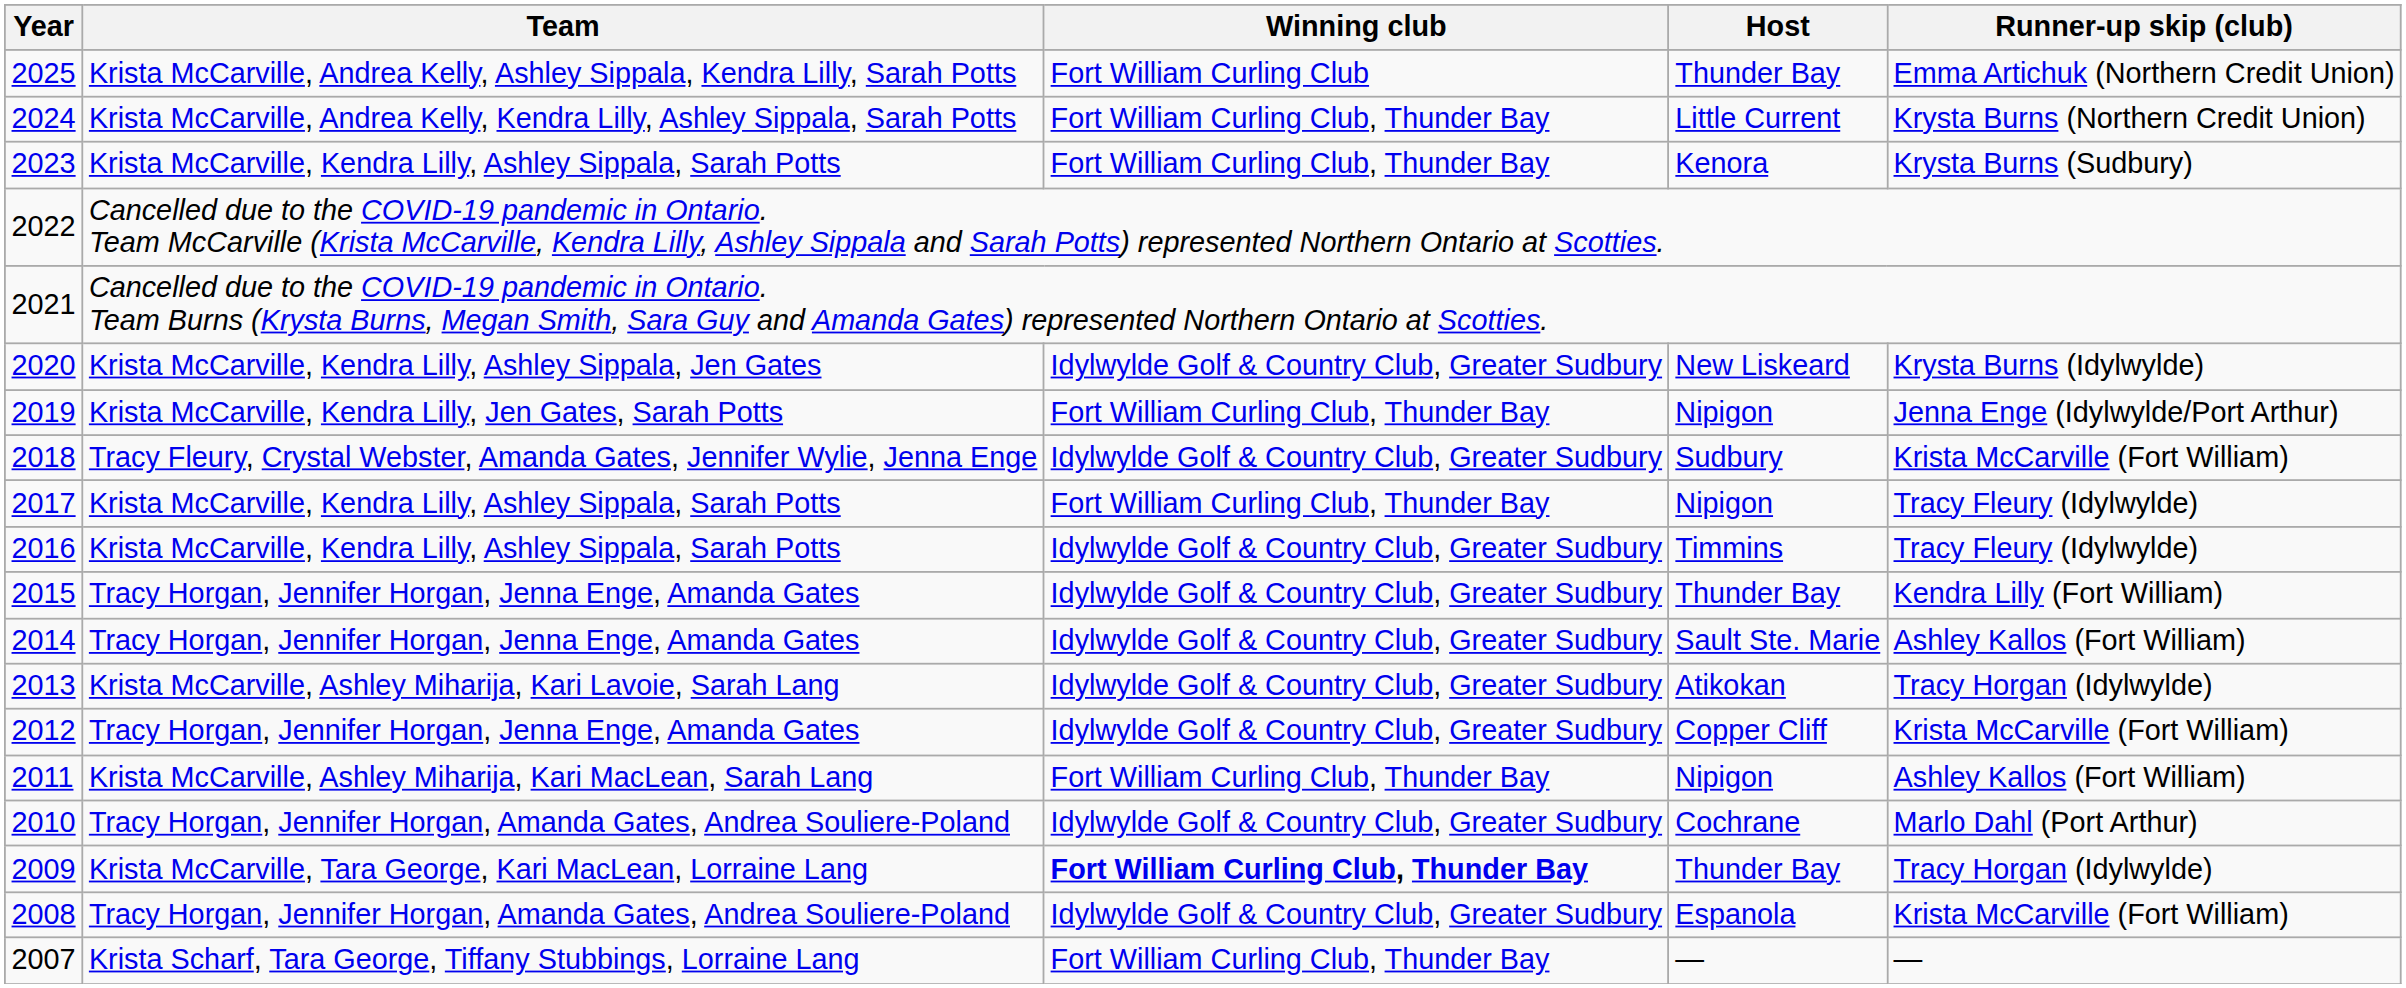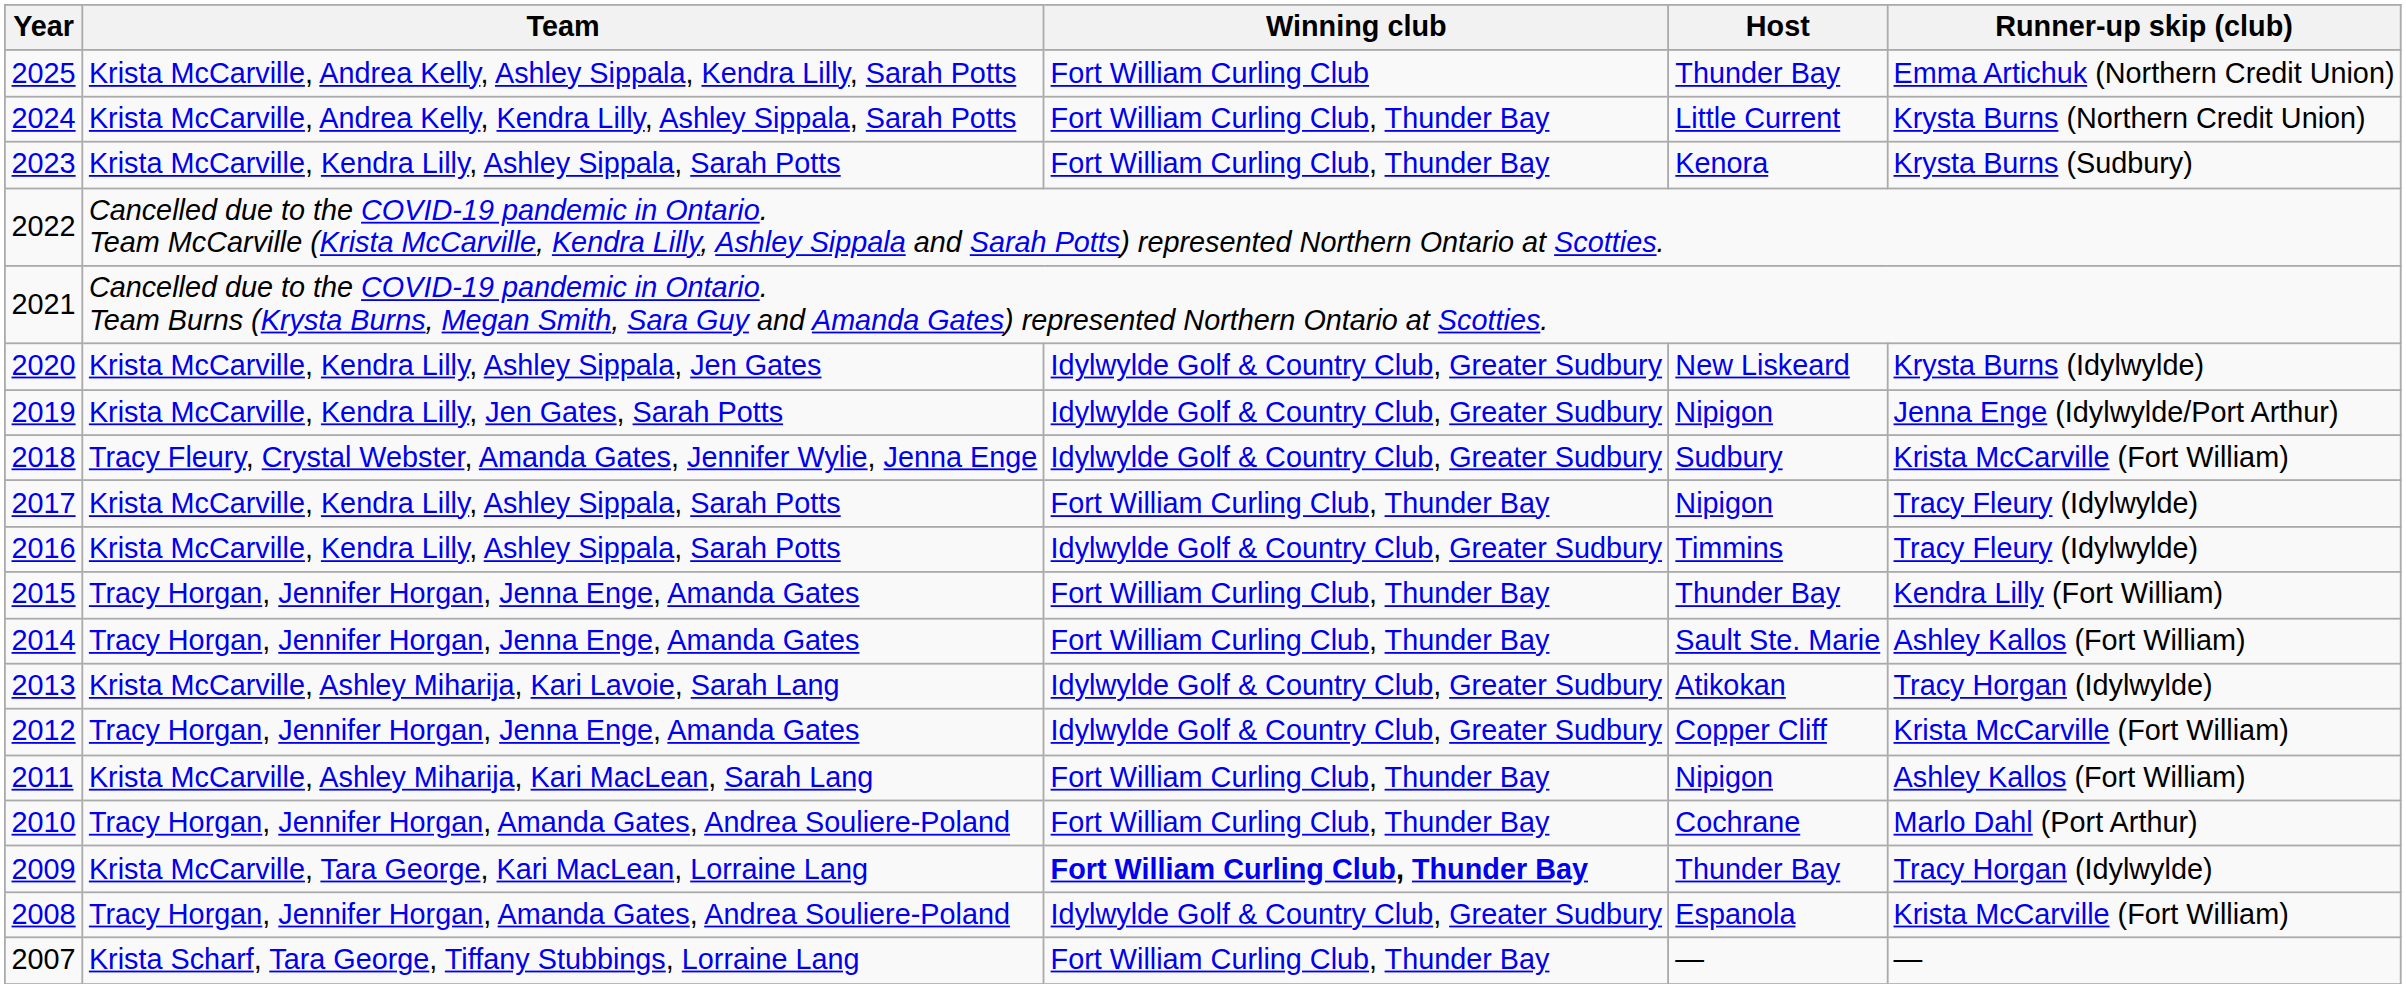2019 | Winning club: Fort William Curling Club, Thunder Bay -> Idylwylde Golf & Country Club, Greater Sudbury
2015 | Winning club: Idylwylde Golf & Country Club, Greater Sudbury -> Fort William Curling Club, Thunder Bay
2014 | Winning club: Idylwylde Golf & Country Club, Greater Sudbury -> Fort William Curling Club, Thunder Bay
2010 | Winning club: Idylwylde Golf & Country Club, Greater Sudbury -> Fort William Curling Club, Thunder Bay
